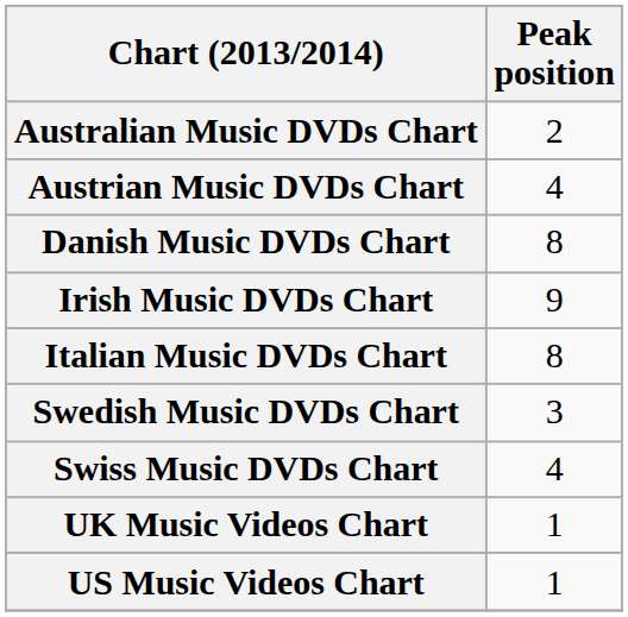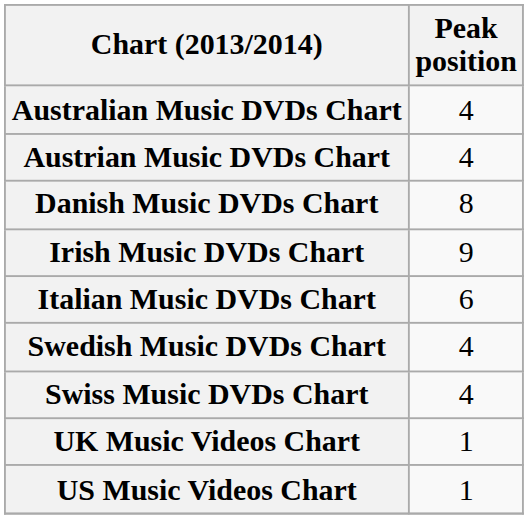Australian Music DVDs Chart | Peak position: 2 -> 4
Italian Music DVDs Chart | Peak position: 8 -> 6
Swedish Music DVDs Chart | Peak position: 3 -> 4
